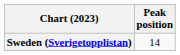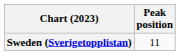Sweden (Sverigetopplistan) | Peak position: 14 -> 11
